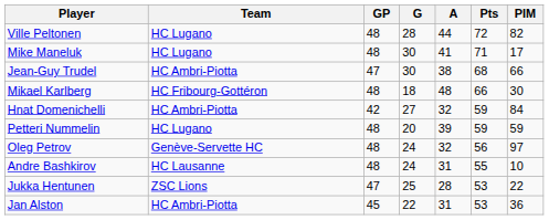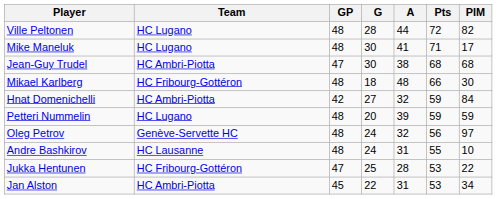Jean-Guy Trudel | PIM: 66 -> 68
Jukka Hentunen | Team: ZSC Lions -> HC Fribourg-Gottéron
Jan Alston | PIM: 36 -> 34
